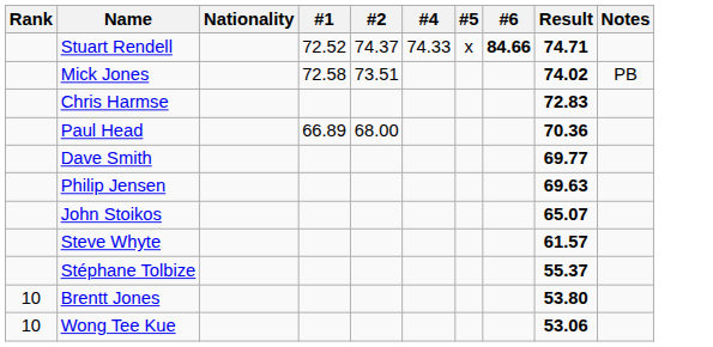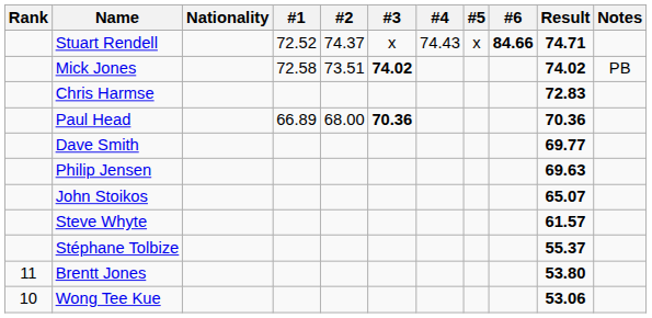+ column: #3 | x | 74.02 | 70.36
Stuart Rendell | #4: 74.33 -> 74.43
Brentt Jones | Rank: 10 -> 11
